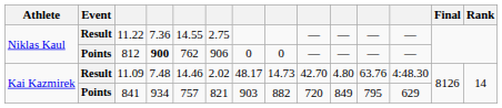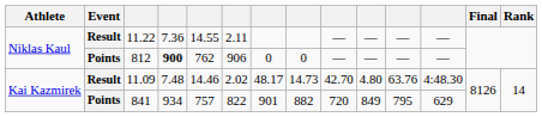11.22 | column 6: 2.75 -> 2.11
841 | column 6: 821 -> 822
841 | column 7: 903 -> 901
